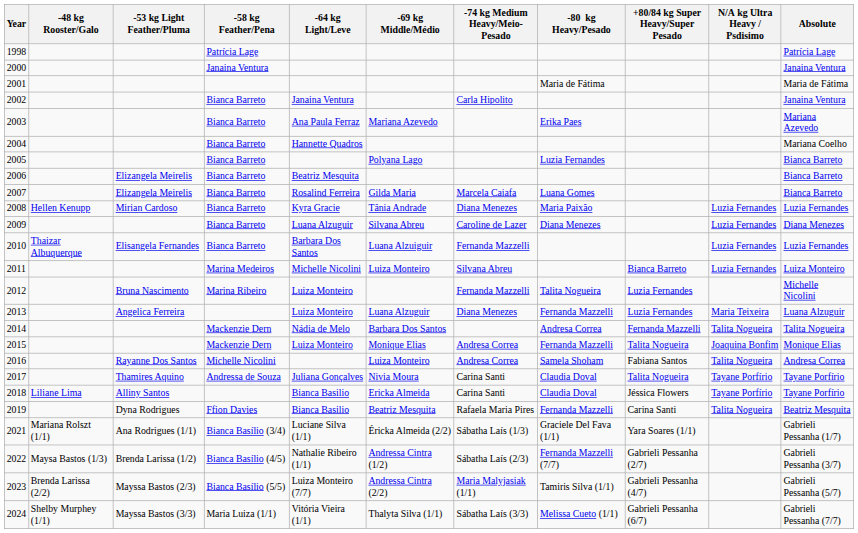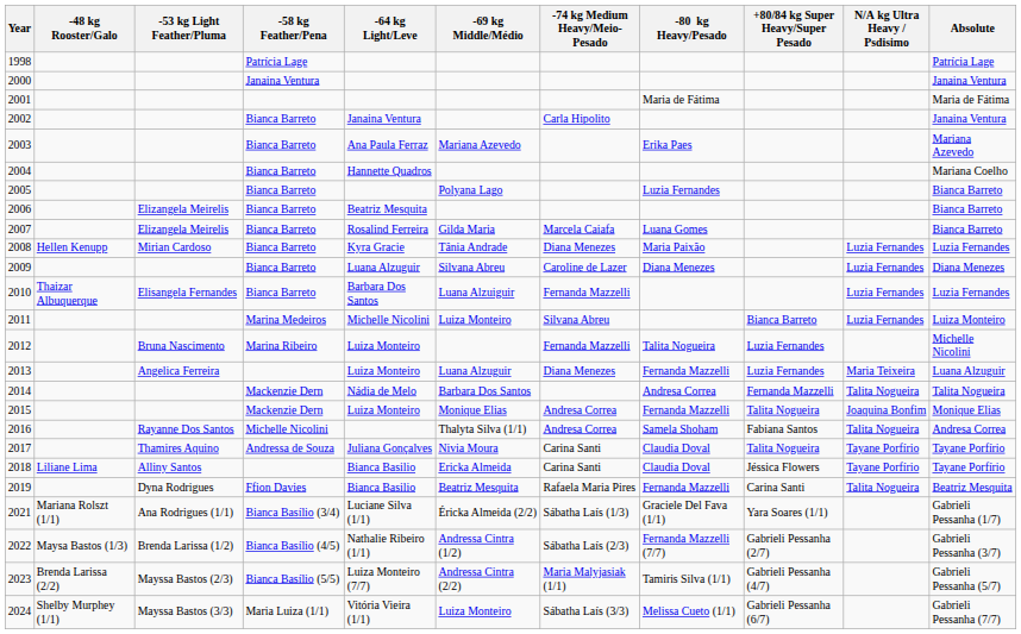2016 | -69 kg Middle/Médio: Luiza Monteiro -> Thalyta Silva (1/1)
2024 | -69 kg Middle/Médio: Thalyta Silva (1/1) -> Luiza Monteiro
